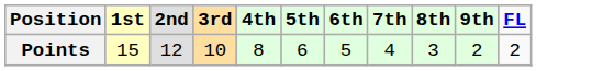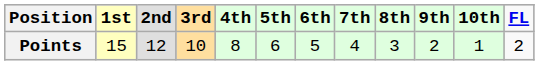+ column: 10th | 1
